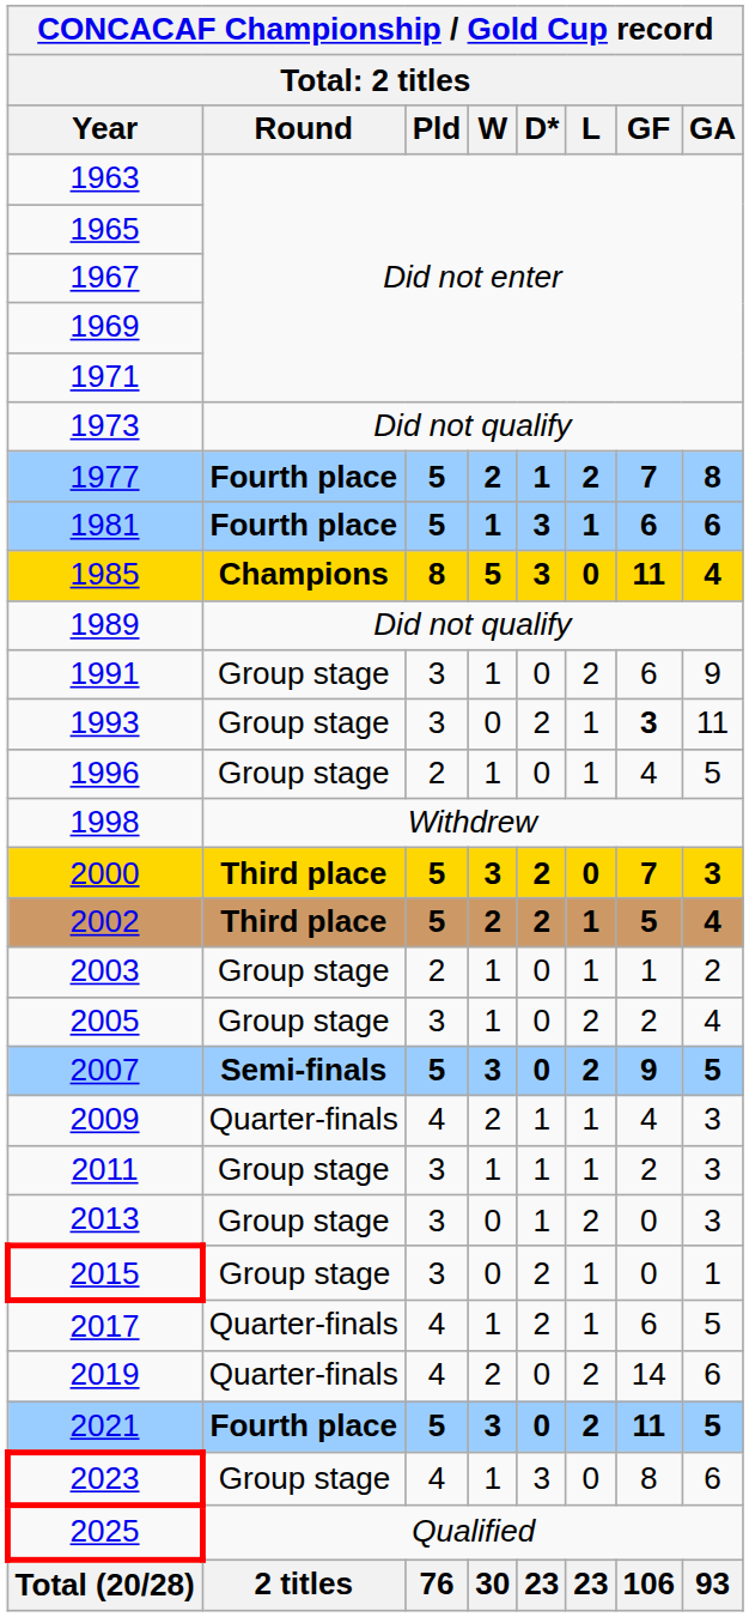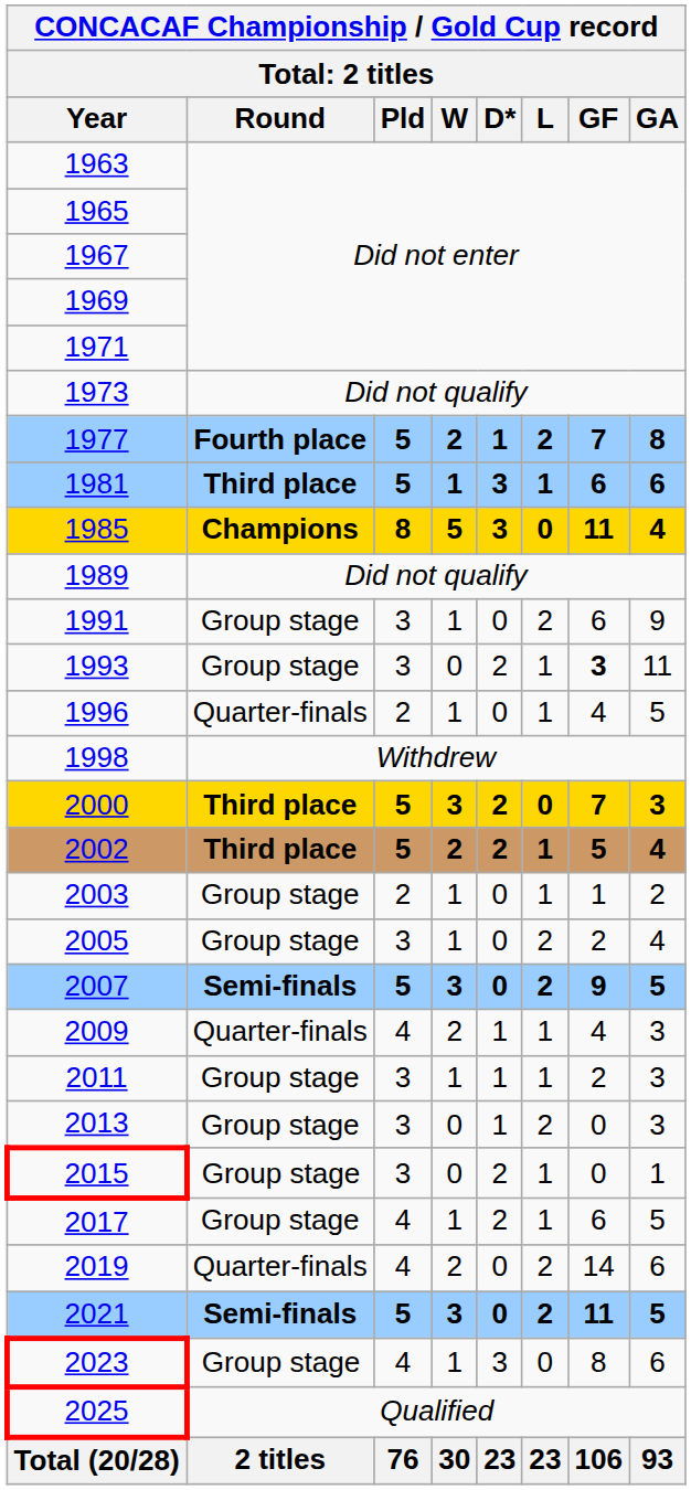1981 | column 2: Fourth place -> Third place
1996 | column 2: Group stage -> Quarter-finals
2017 | column 2: Quarter-finals -> Group stage
2021 | column 2: Fourth place -> Semi-finals
